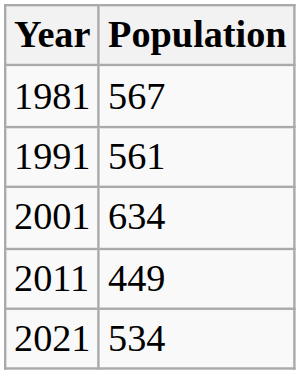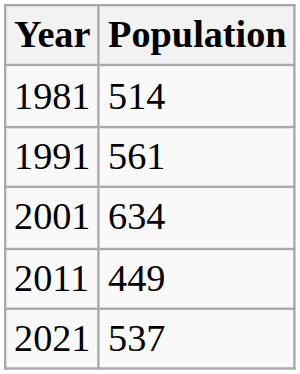1981 | Population: 567 -> 514
2021 | Population: 534 -> 537
